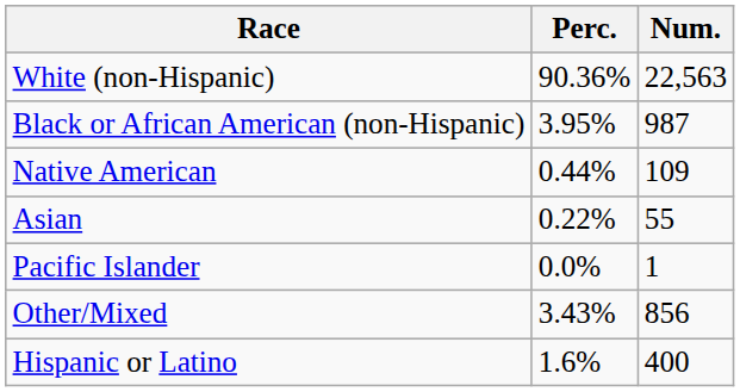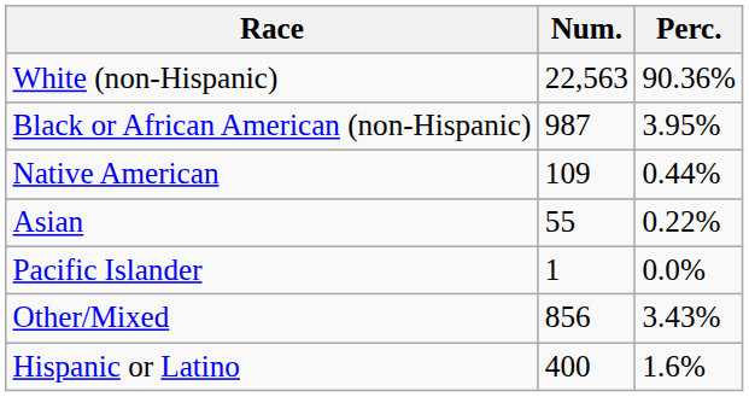columns swapped: Num. <-> Perc.
